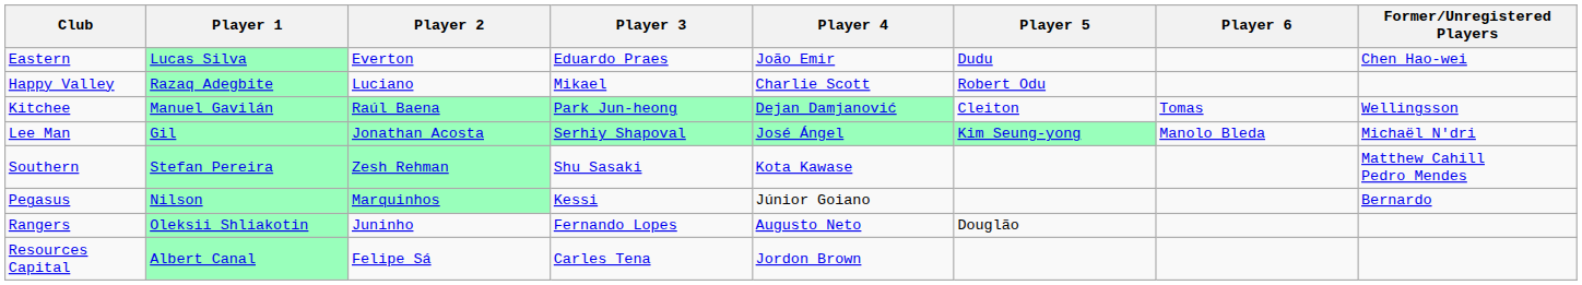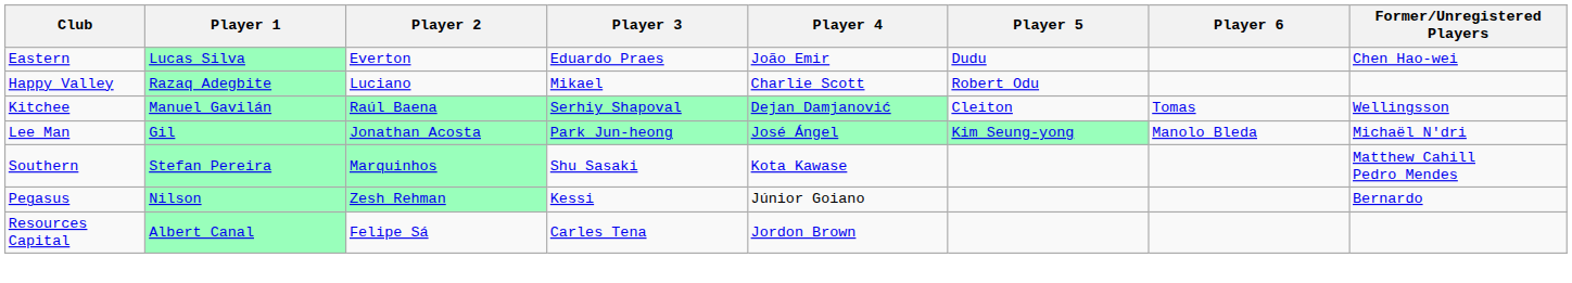Kitchee | Player 3: Park Jun-heong -> Serhiy Shapoval
Lee Man | Player 3: Serhiy Shapoval -> Park Jun-heong
Southern | Player 2: Zesh Rehman -> Marquinhos
Pegasus | Player 2: Marquinhos -> Zesh Rehman
- row: Rangers | Oleksii Shliakotin | Juninho | Fernando Lopes | Augusto Neto | Douglão
